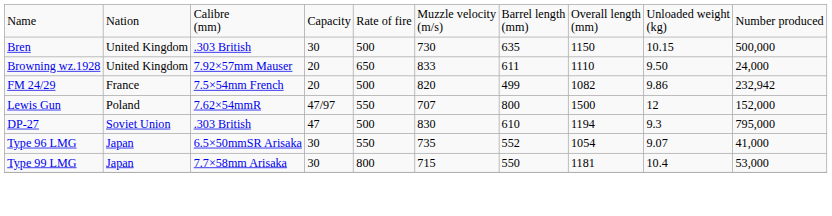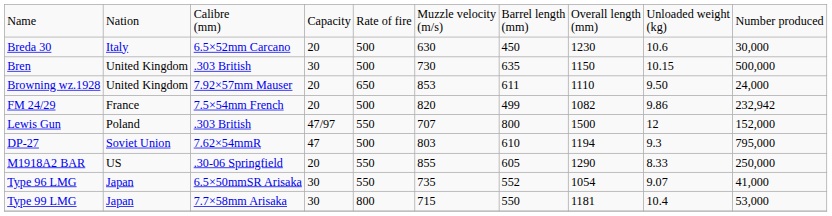+ row: Breda 30 | Italy | 6.5×52mm Carcano | 20 | 500 | 630 | 450 | 1230 | 10.6 | 30,000
Browning wz.1928 | column 6: 833 -> 853
Lewis Gun | column 3: 7.62×54mmR -> .303 British
DP-27 | column 3: .303 British -> 7.62×54mmR
DP-27 | column 6: 830 -> 803
+ row: M1918A2 BAR | US | .30-06 Springfield | 20 | 550 | 855 | 605 | 1290 | 8.33 | 250,000
